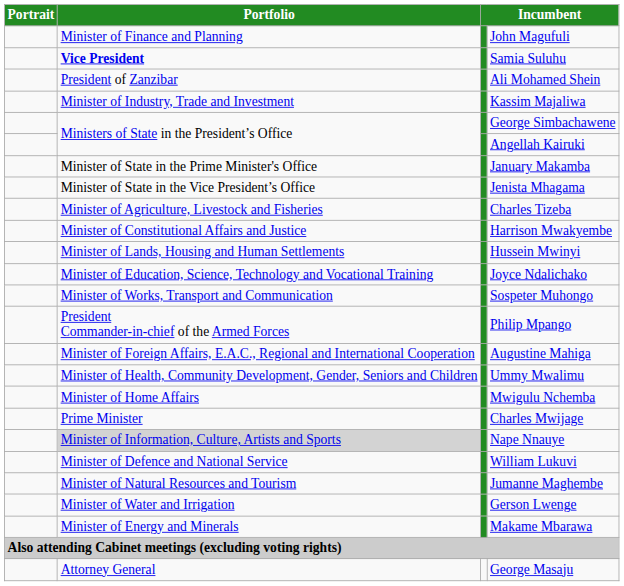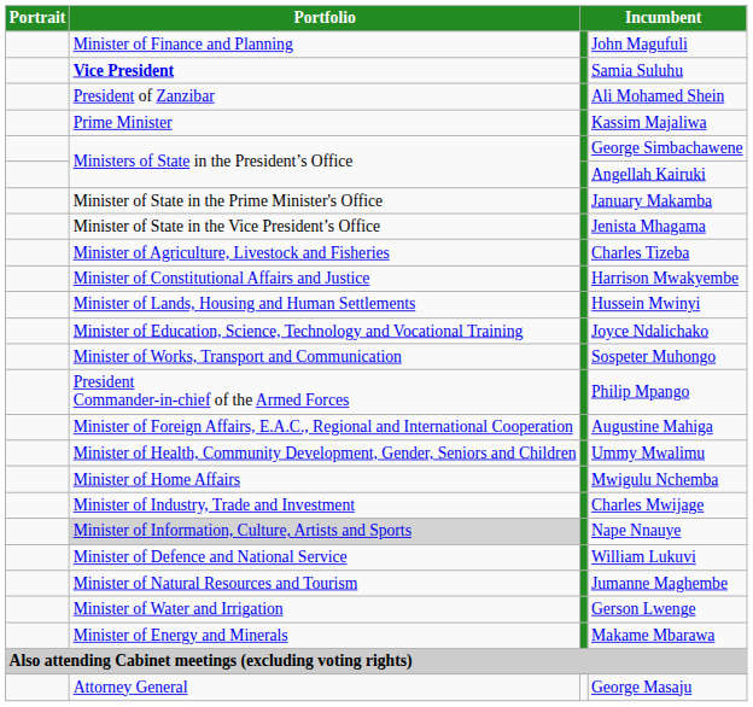Kassim Majaliwa | Portfolio: Minister of Industry, Trade and Investment -> Prime Minister
Charles Mwijage | Portfolio: Prime Minister -> Minister of Industry, Trade and Investment
